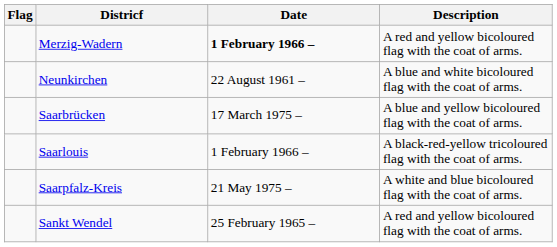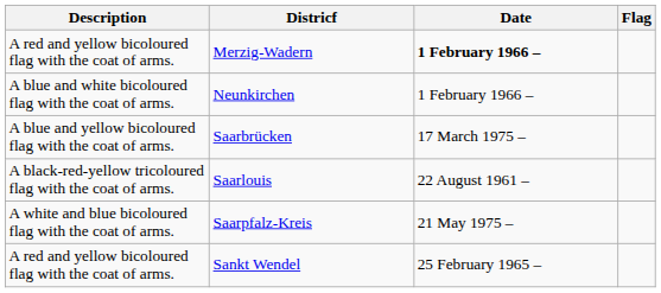columns swapped: Flag <-> Description
Neunkirchen | Date: 22 August 1961 – -> 1 February 1966 –
Saarlouis | Date: 1 February 1966 – -> 22 August 1961 –
